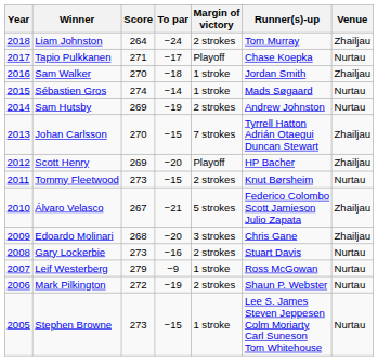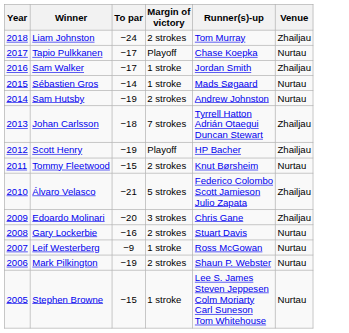- column: Score | 264 | 271 | 270 | 274 | 269 | 270 | 269 | 273 | 267 | 268 | 273 | 279 | 272 | 273
Sam Walker | To par: −18 -> −17
Johan Carlsson | To par: −15 -> −18
Scott Henry | To par: −20 -> −19
